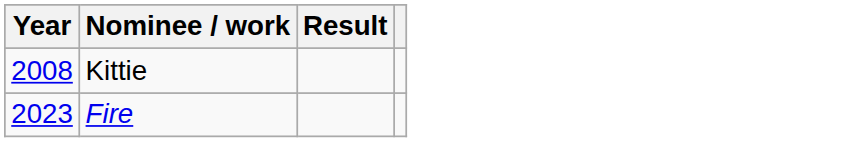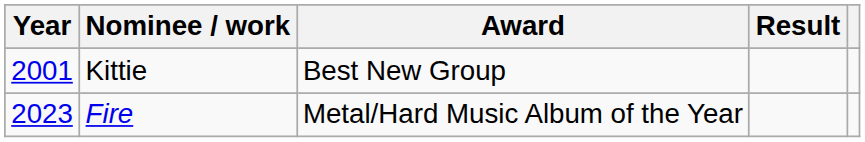+ column: Award | Best New Group | Metal/Hard Music Album of the Year
Kittie | Year: 2008 -> 2001
